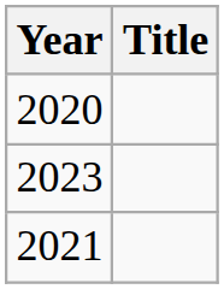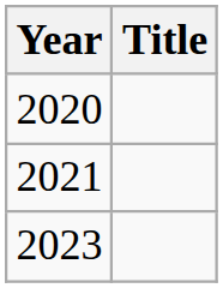rows swapped: 2021 <-> 2023
